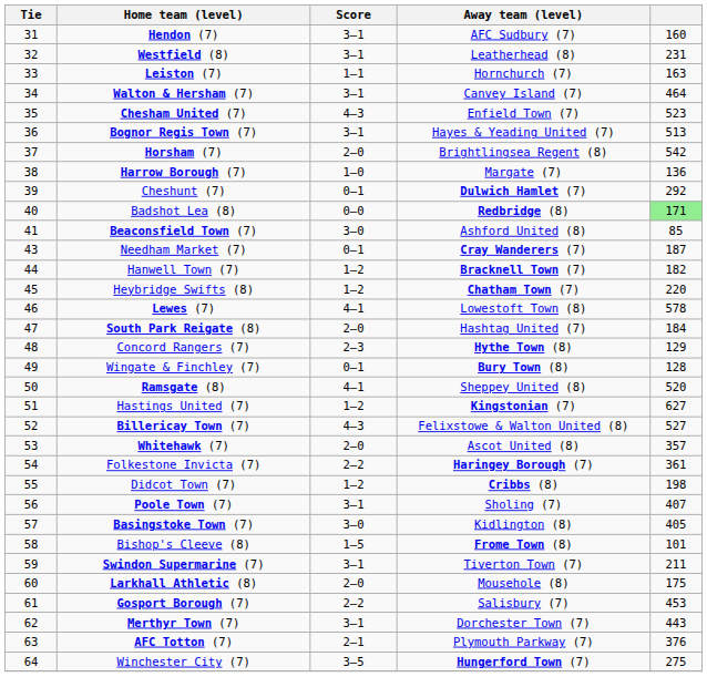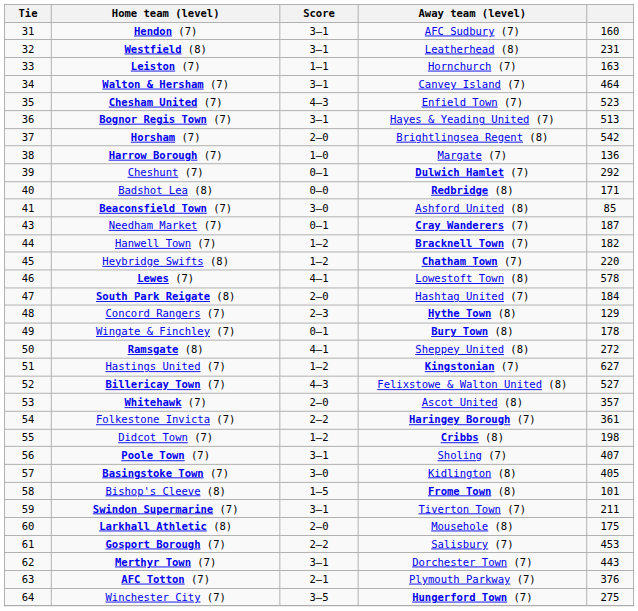Badshot Lea (8) | column 5: lightgreen background -> no background
Wingate & Finchley (7) | column 5: 128 -> 178
Ramsgate (8) | column 5: 520 -> 272
